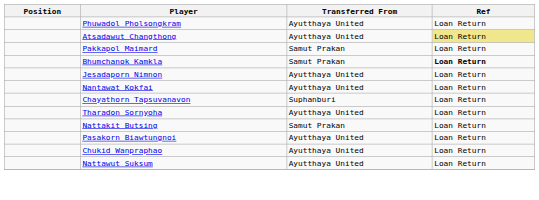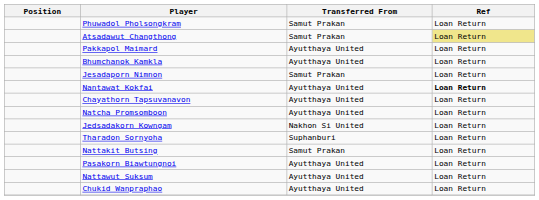Phuwadol Pholsongkram | Transferred From: Ayutthaya United -> Samut Prakan
Atsadawut Changthong | Transferred From: Ayutthaya United -> Samut Prakan
Pakkapol Maimard | Transferred From: Samut Prakan -> Ayutthaya United
Bhumchanok Kamkla | Transferred From: Samut Prakan -> Ayutthaya United
Bhumchanok Kamkla | Ref: bold -> normal
Jesadaporn Nimnon | Transferred From: Ayutthaya United -> Samut Prakan
Nantawat Kokfai | Ref: normal -> bold
Chayathorn Tapsuvanavon | Transferred From: Suphanburi -> Ayutthaya United
+ row: Natcha Promsomboon | Ayutthaya United | Loan Return
+ row: Jedsadakorn Kowngam | Nakhon Si United | Loan Return
Tharadon Sornyoha | Transferred From: Ayutthaya United -> Suphanburi
rows swapped: Nattawut Suksum <-> Chukid Wanpraphao
